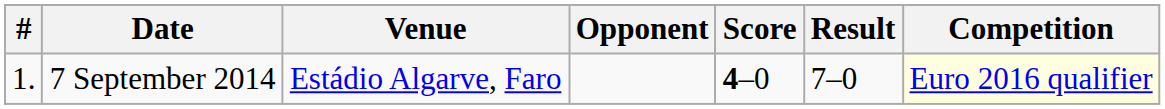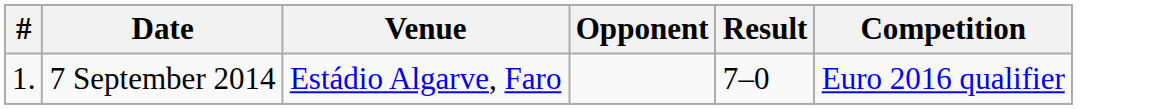- column: Score | 4–0
7 September 2014 | Competition: lightyellow background -> no background
